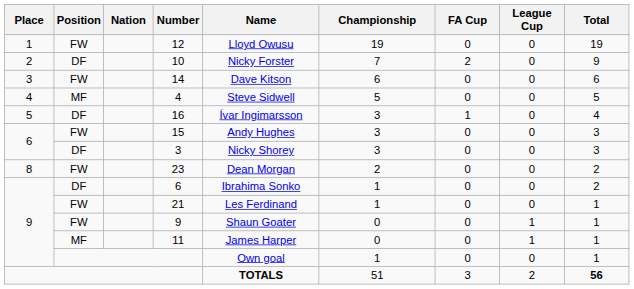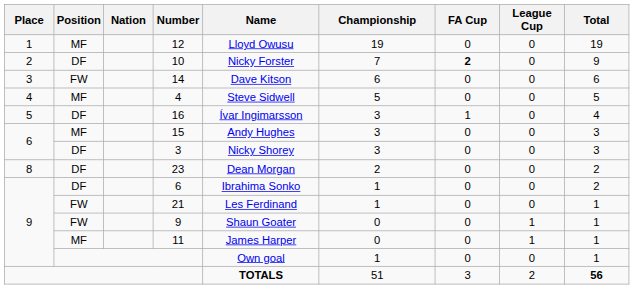12 | Position: FW -> MF
10 | FA Cup: normal -> bold
15 | Position: FW -> MF
23 | Position: FW -> DF
